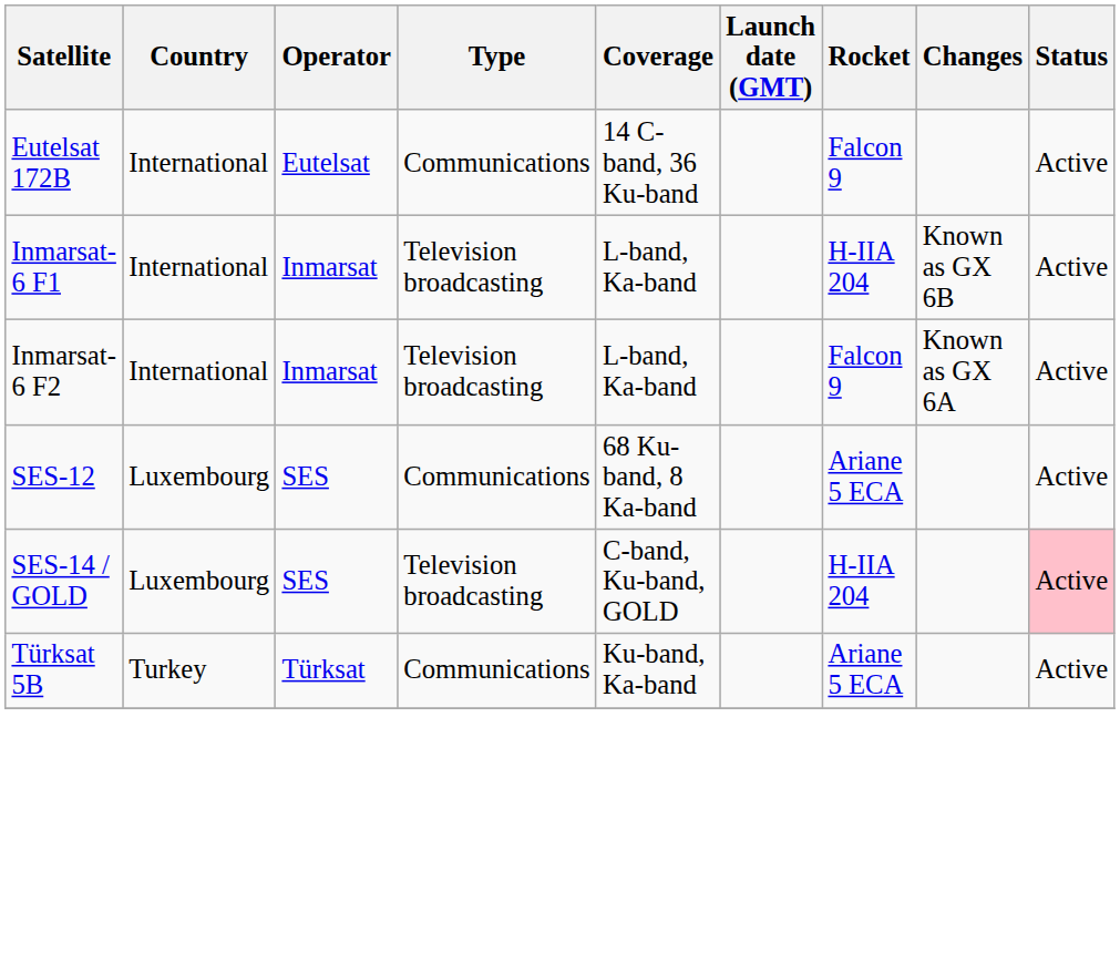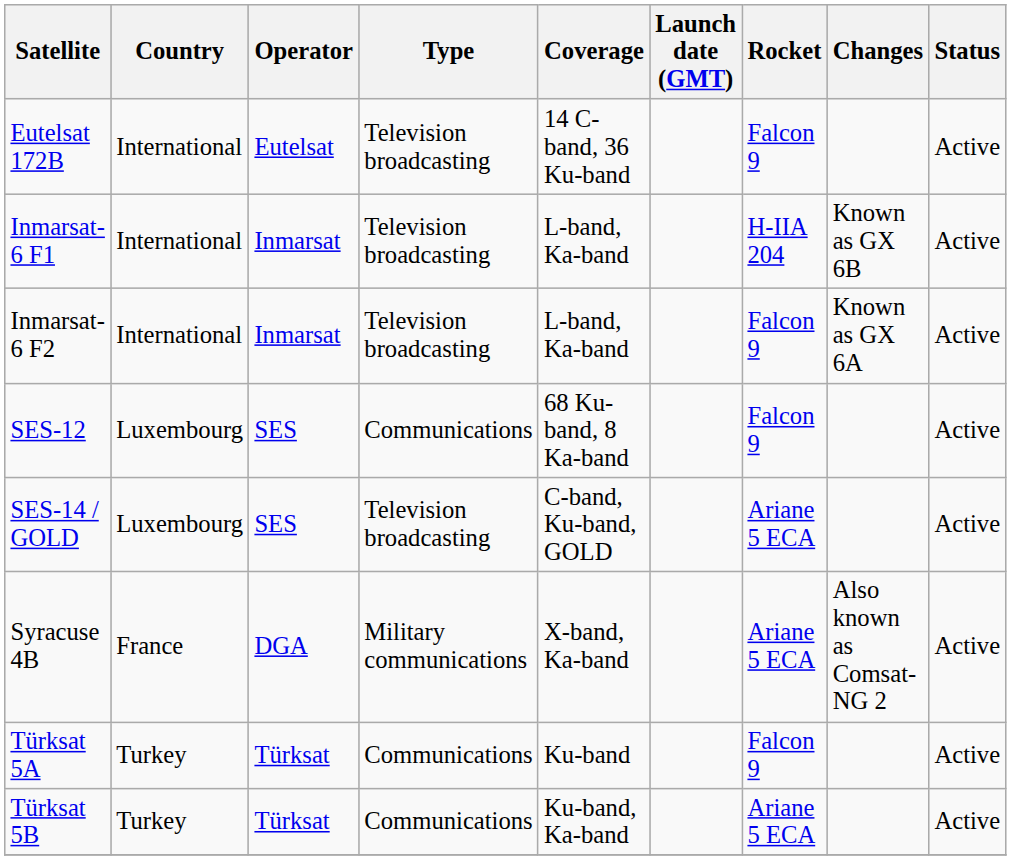Eutelsat 172B | Type: Communications -> Television broadcasting
SES-12 | Rocket: Ariane 5 ECA -> Falcon 9
SES-14 / GOLD | Rocket: H-IIA 204 -> Ariane 5 ECA
SES-14 / GOLD | Status: pink background -> no background
+ row: Syracuse 4B | France | DGA | Military communications | X-band, Ka-band | Ariane 5 ECA | Also known as Comsat-NG 2 | Active
+ row: Türksat 5A | Turkey | Türksat | Communications | Ku-band | Falcon 9 | Active
